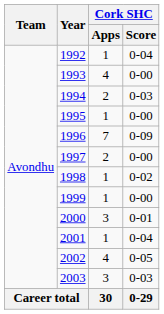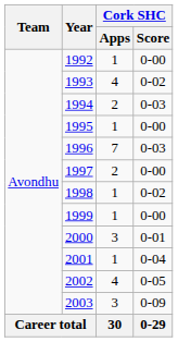1992 | Cork SHC / Score: 0-04 -> 0-00
1993 | Cork SHC / Score: 0-00 -> 0-02
1996 | Cork SHC / Score: 0-09 -> 0-03
2003 | Cork SHC / Score: 0-03 -> 0-09
